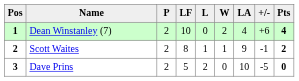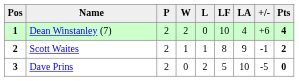columns swapped: W <-> LF
